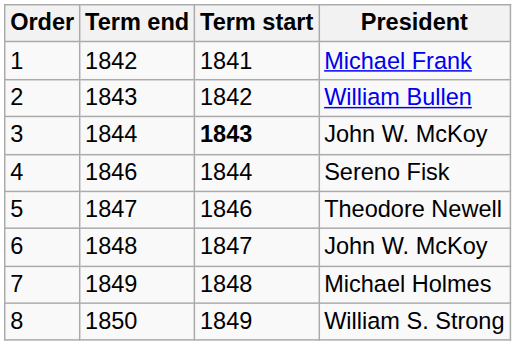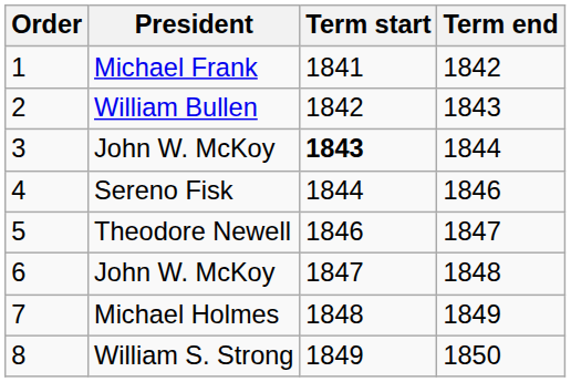columns swapped: President <-> Term end
